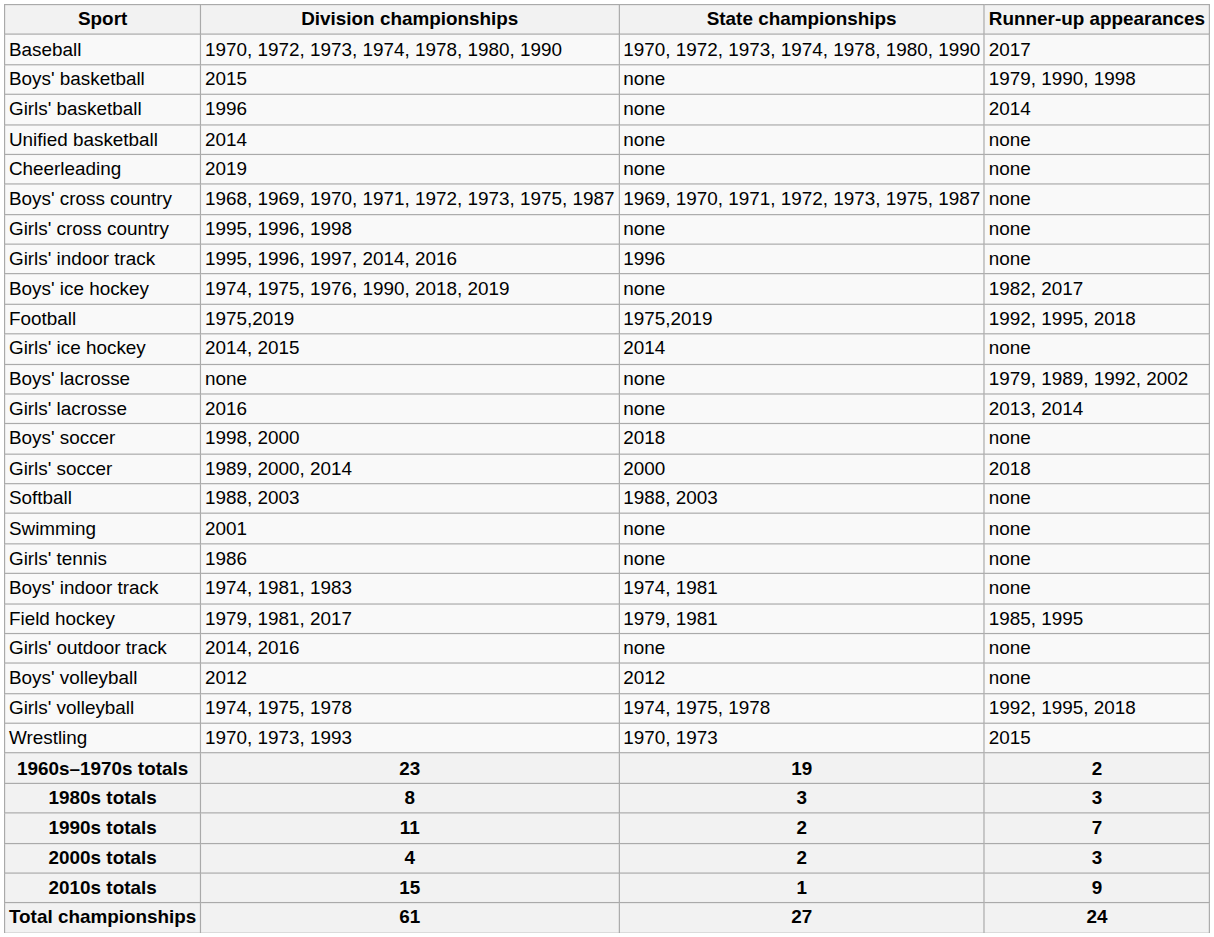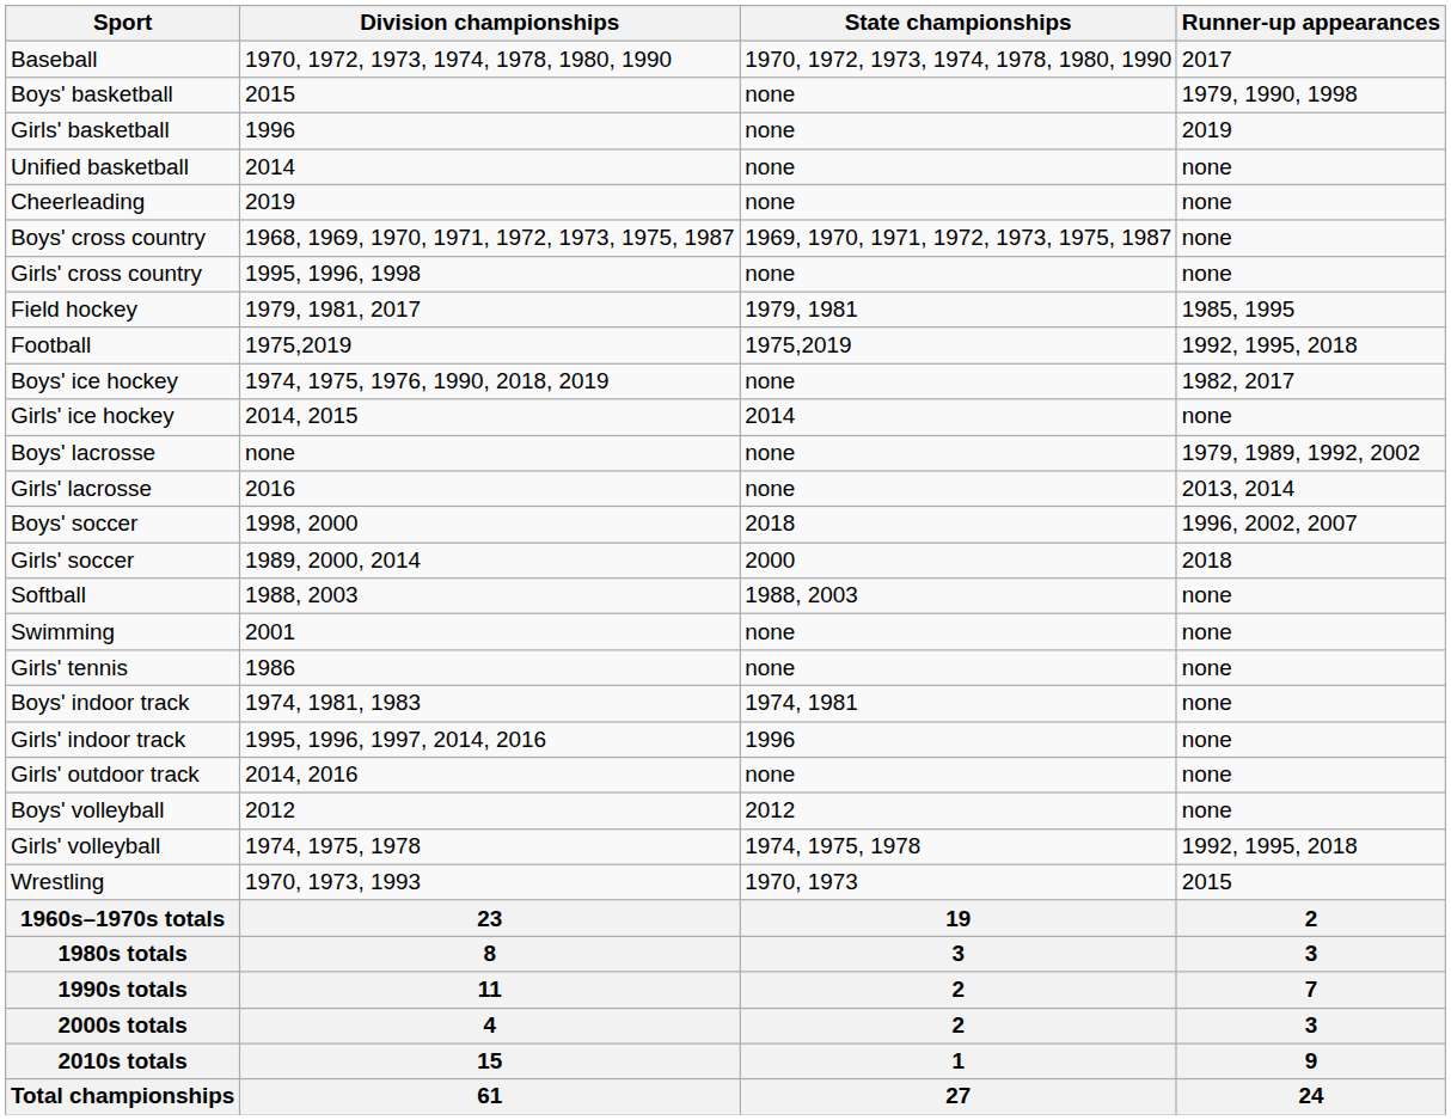Girls' basketball | Runner-up appearances: 2014 -> 2019
rows swapped: Field hockey <-> Girls' indoor track
rows swapped: Football <-> Boys' ice hockey
Boys' soccer | Runner-up appearances: none -> 1996, 2002, 2007
